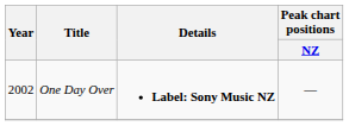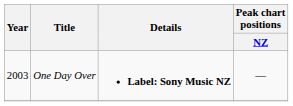One Day Over | Year: 2002 -> 2003
